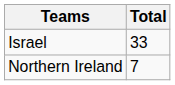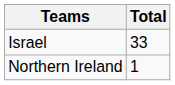Northern Ireland | Total: 7 -> 1
